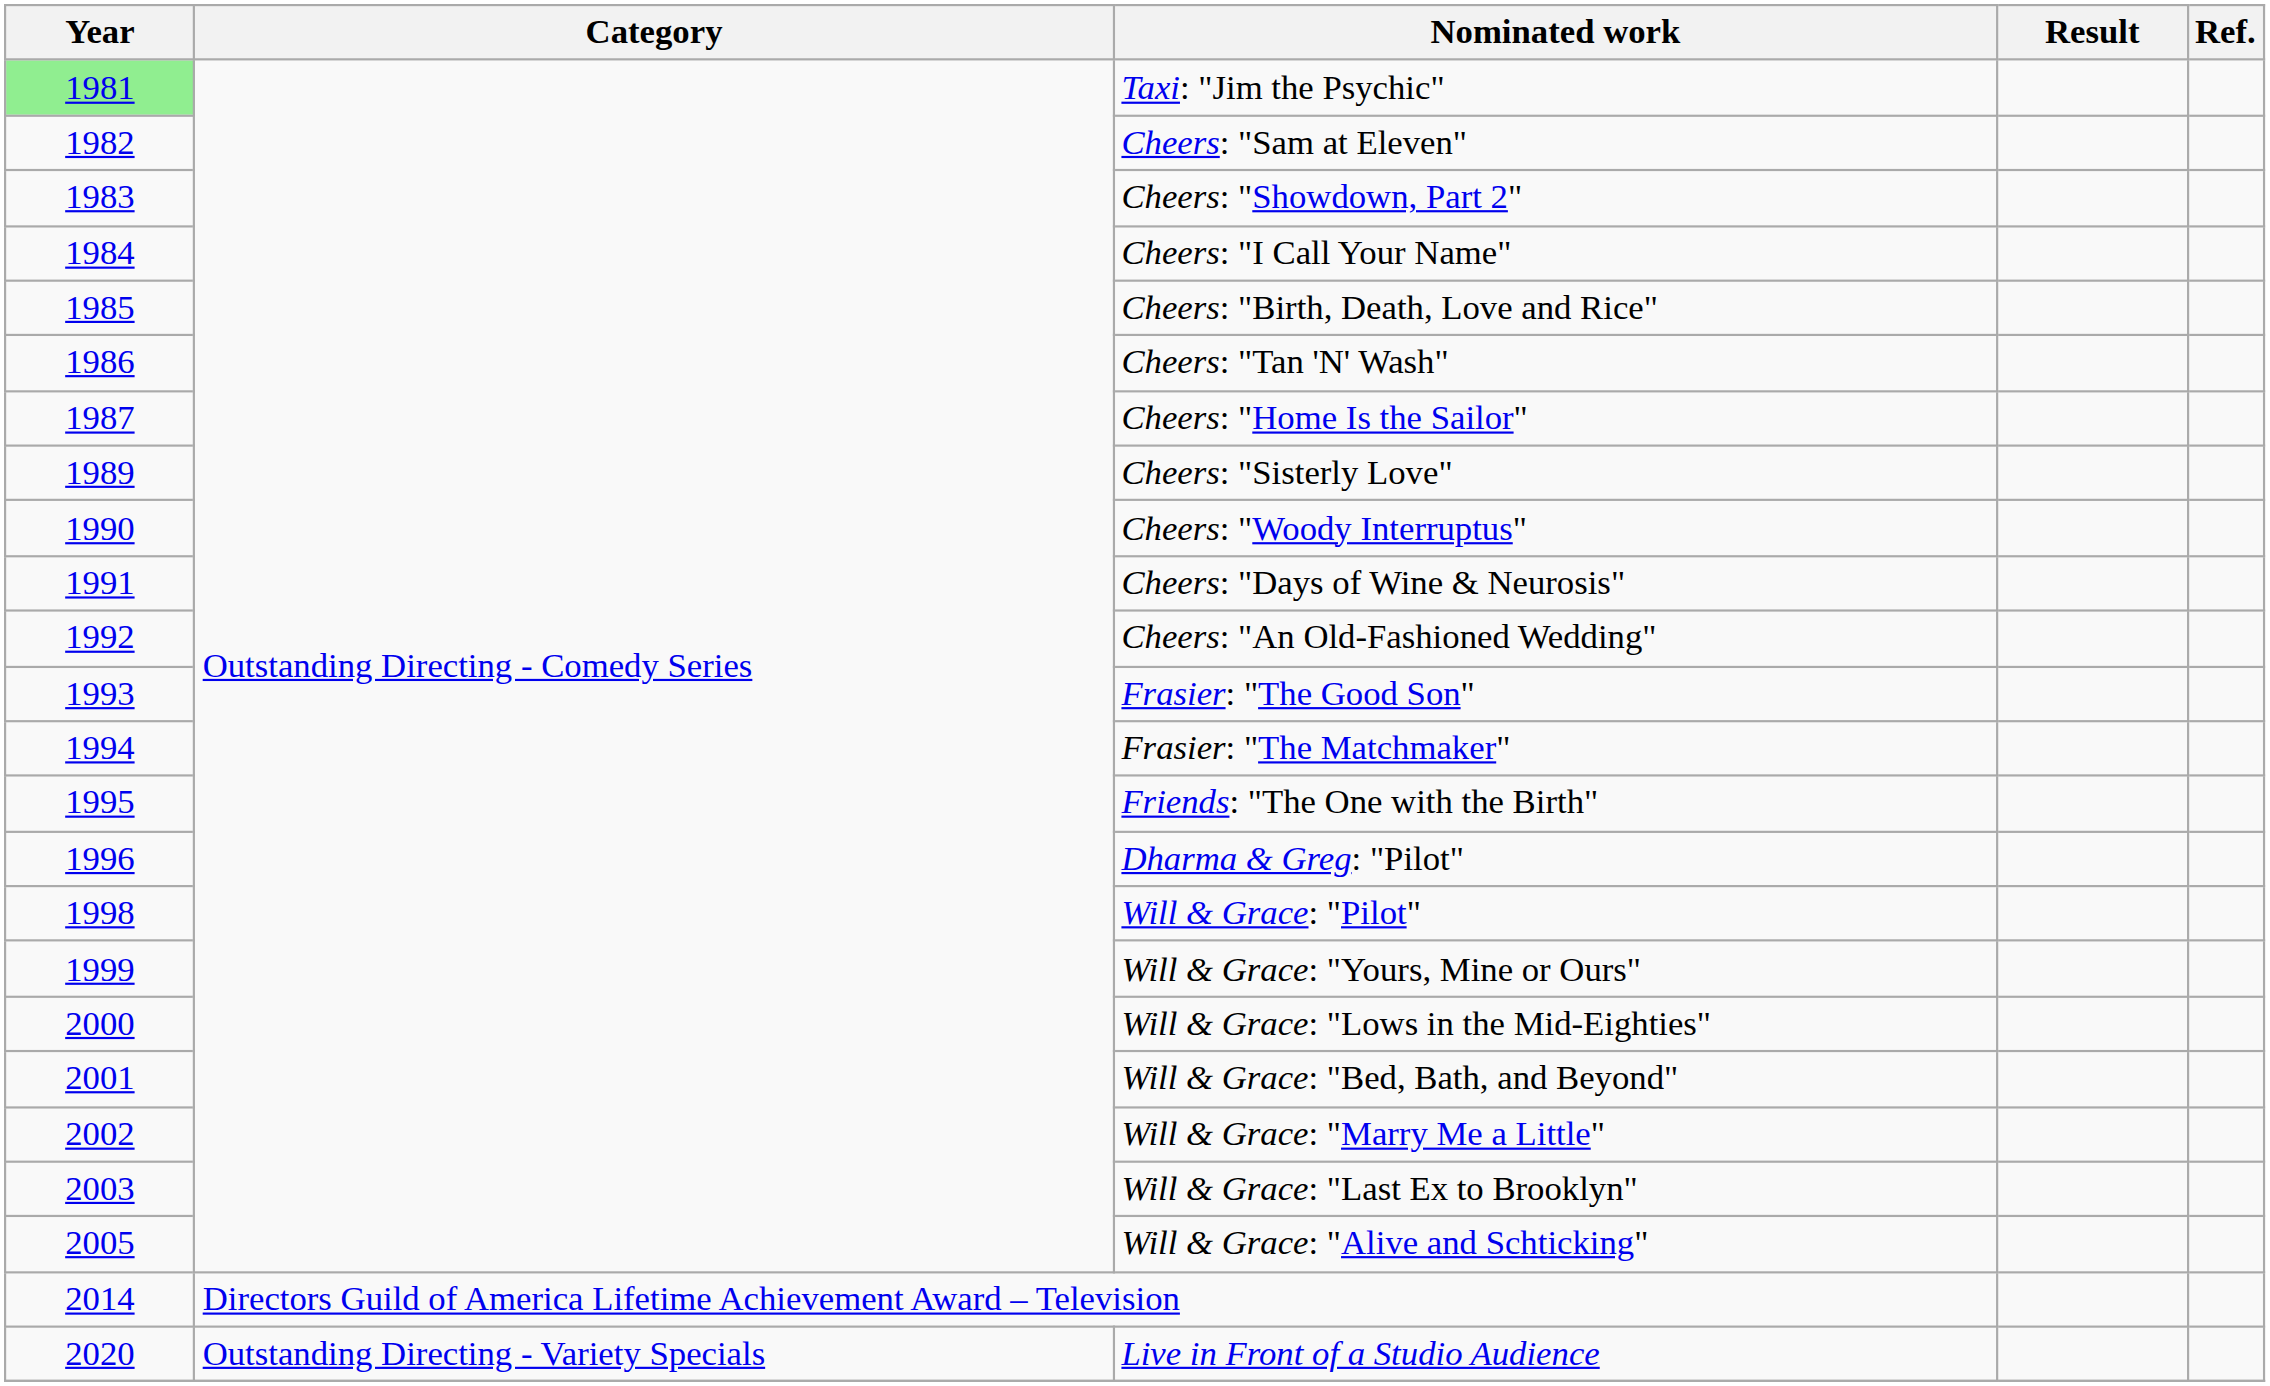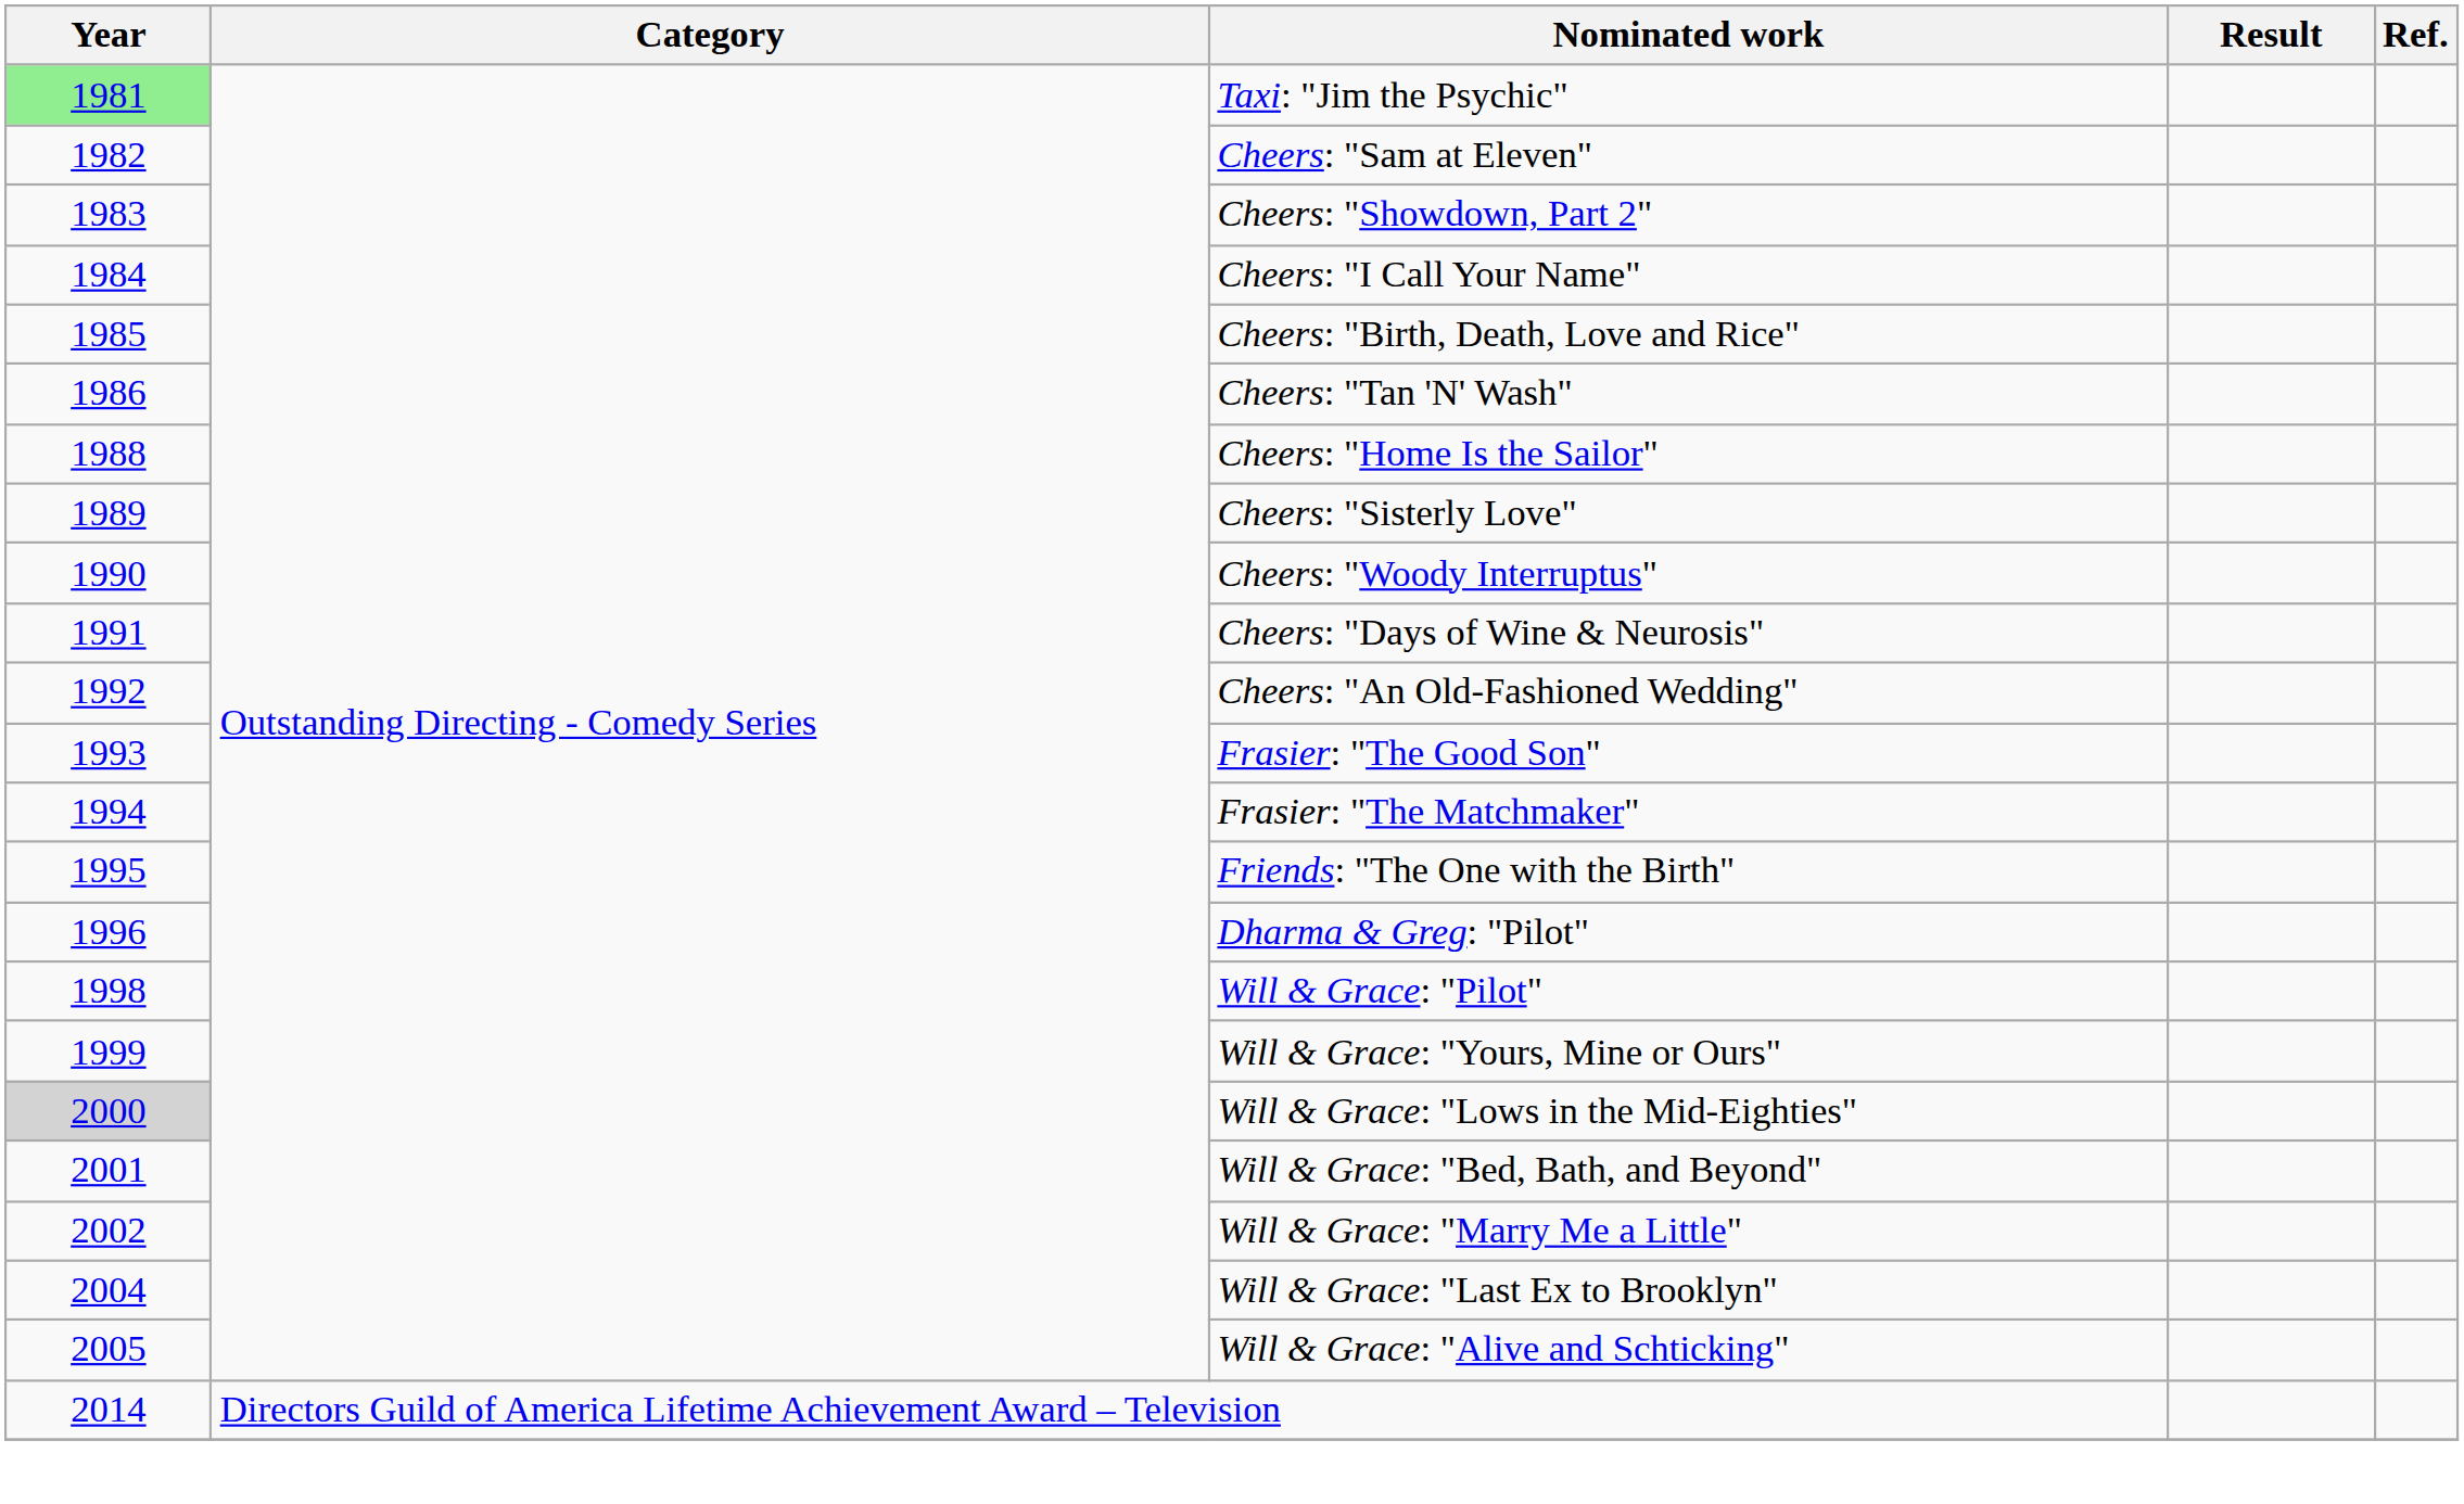Cheers: "Home Is the Sailor" | Year: 1987 -> 1988
Will & Grace: "Lows in the Mid-Eighties" | Year: no background -> lightgrey background
Will & Grace: "Last Ex to Brooklyn" | Year: 2003 -> 2004
- row: 2020 | Outstanding Directing - Variety Specials | Live in Front of a Studio Audience
